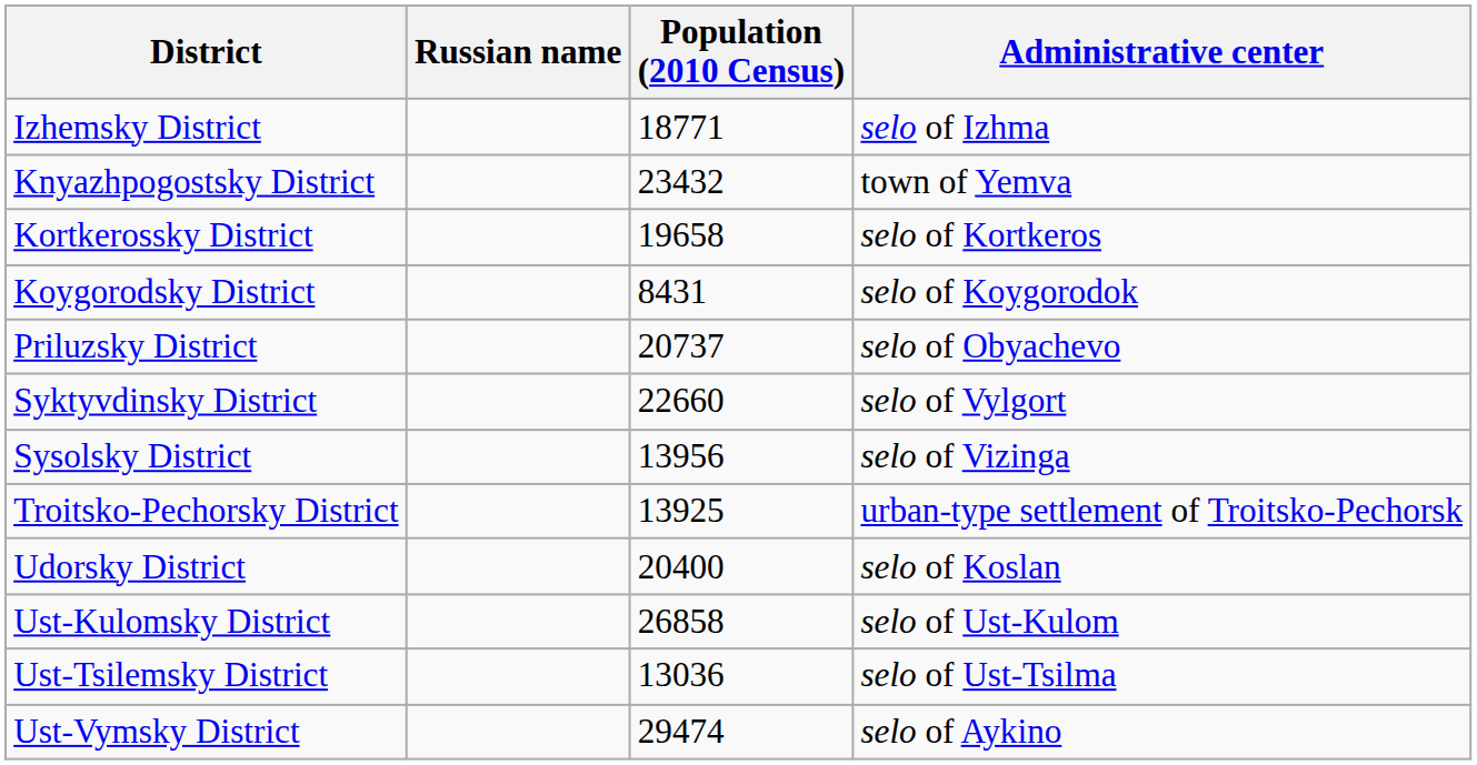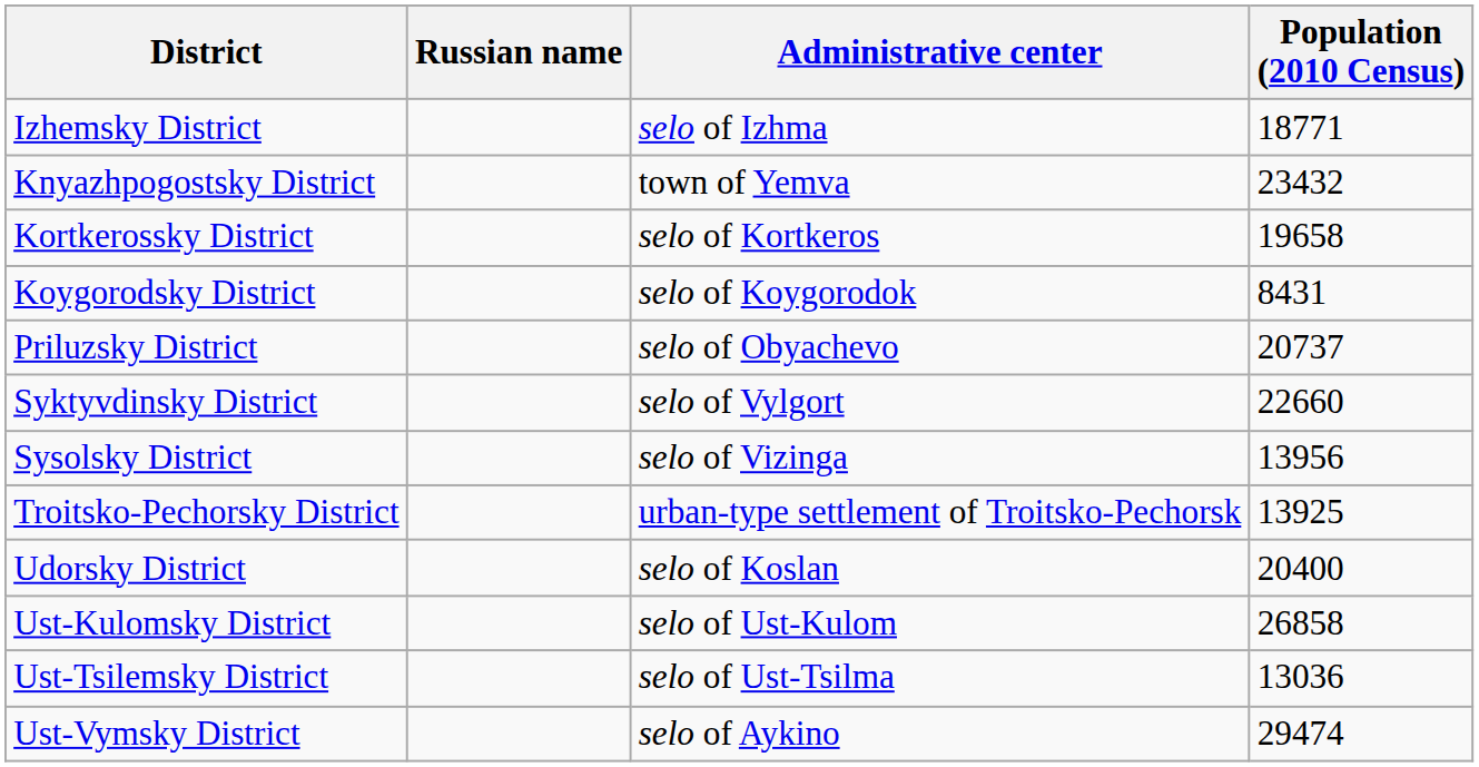columns swapped: Administrative center <-> Population (2010 Census)
